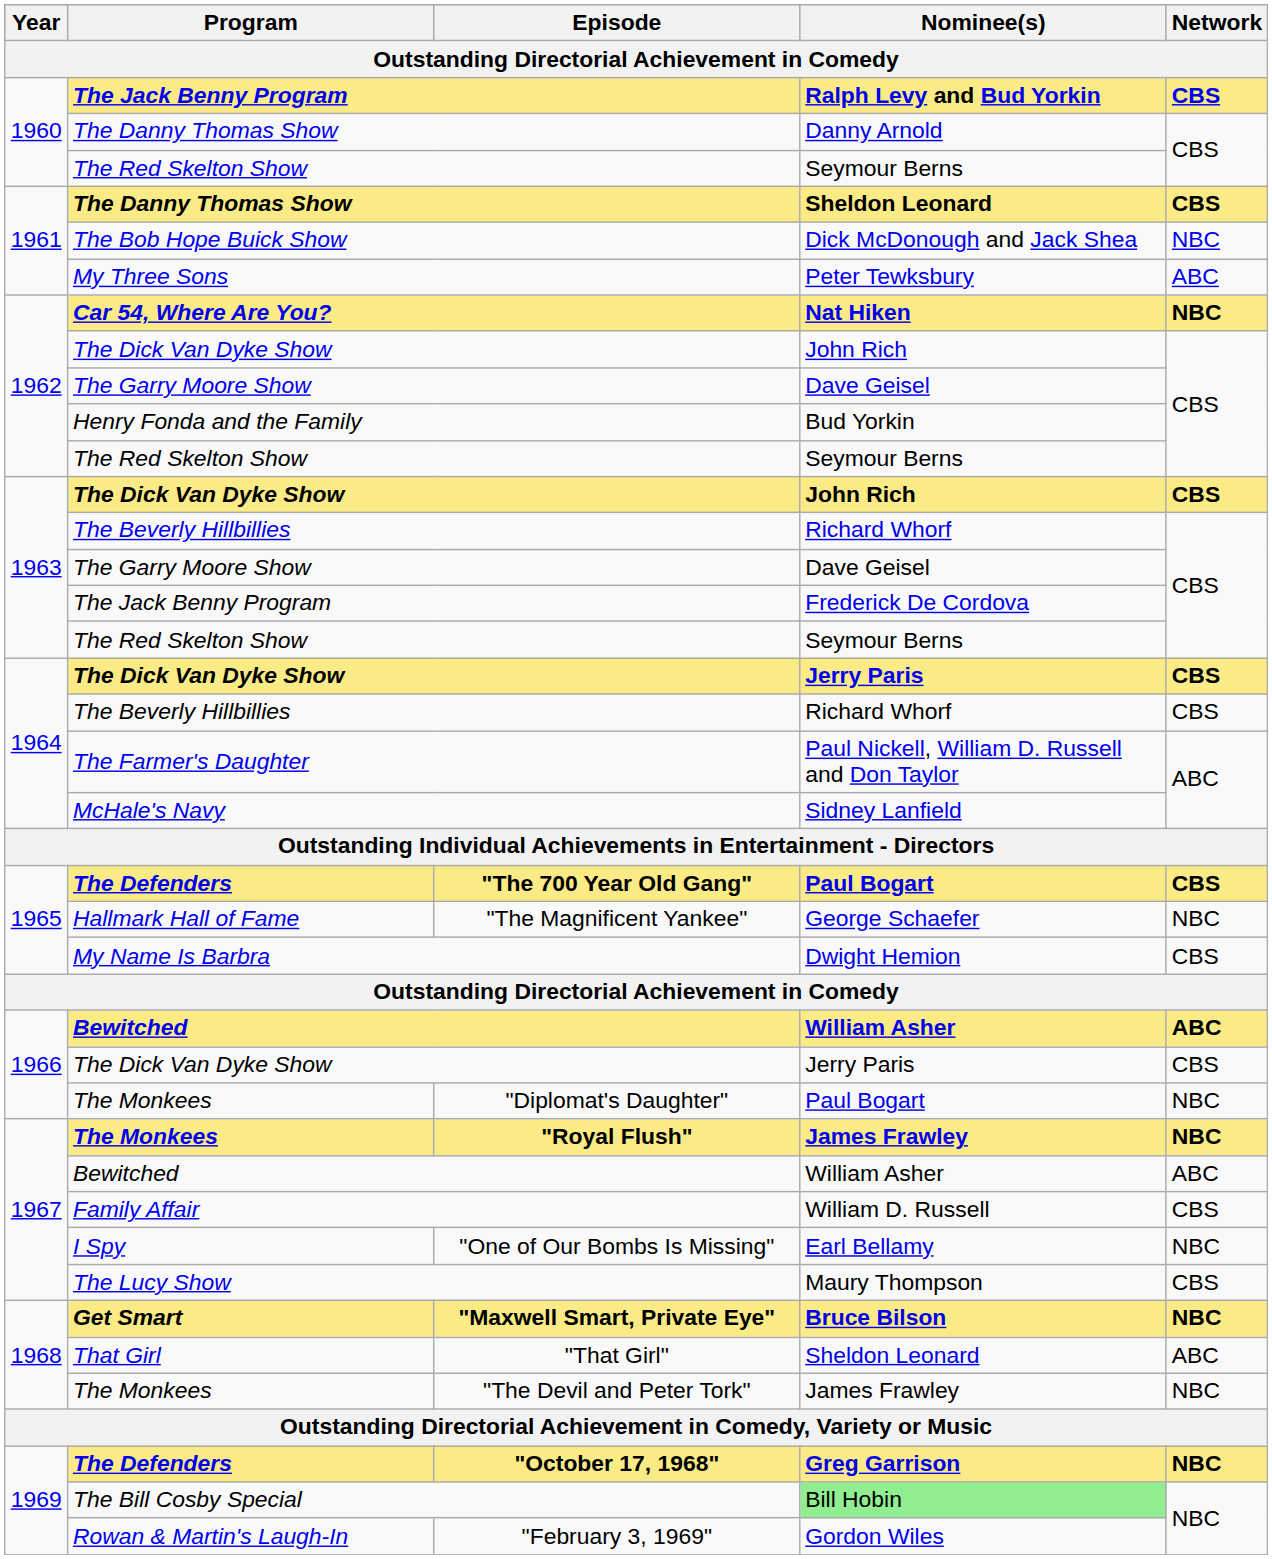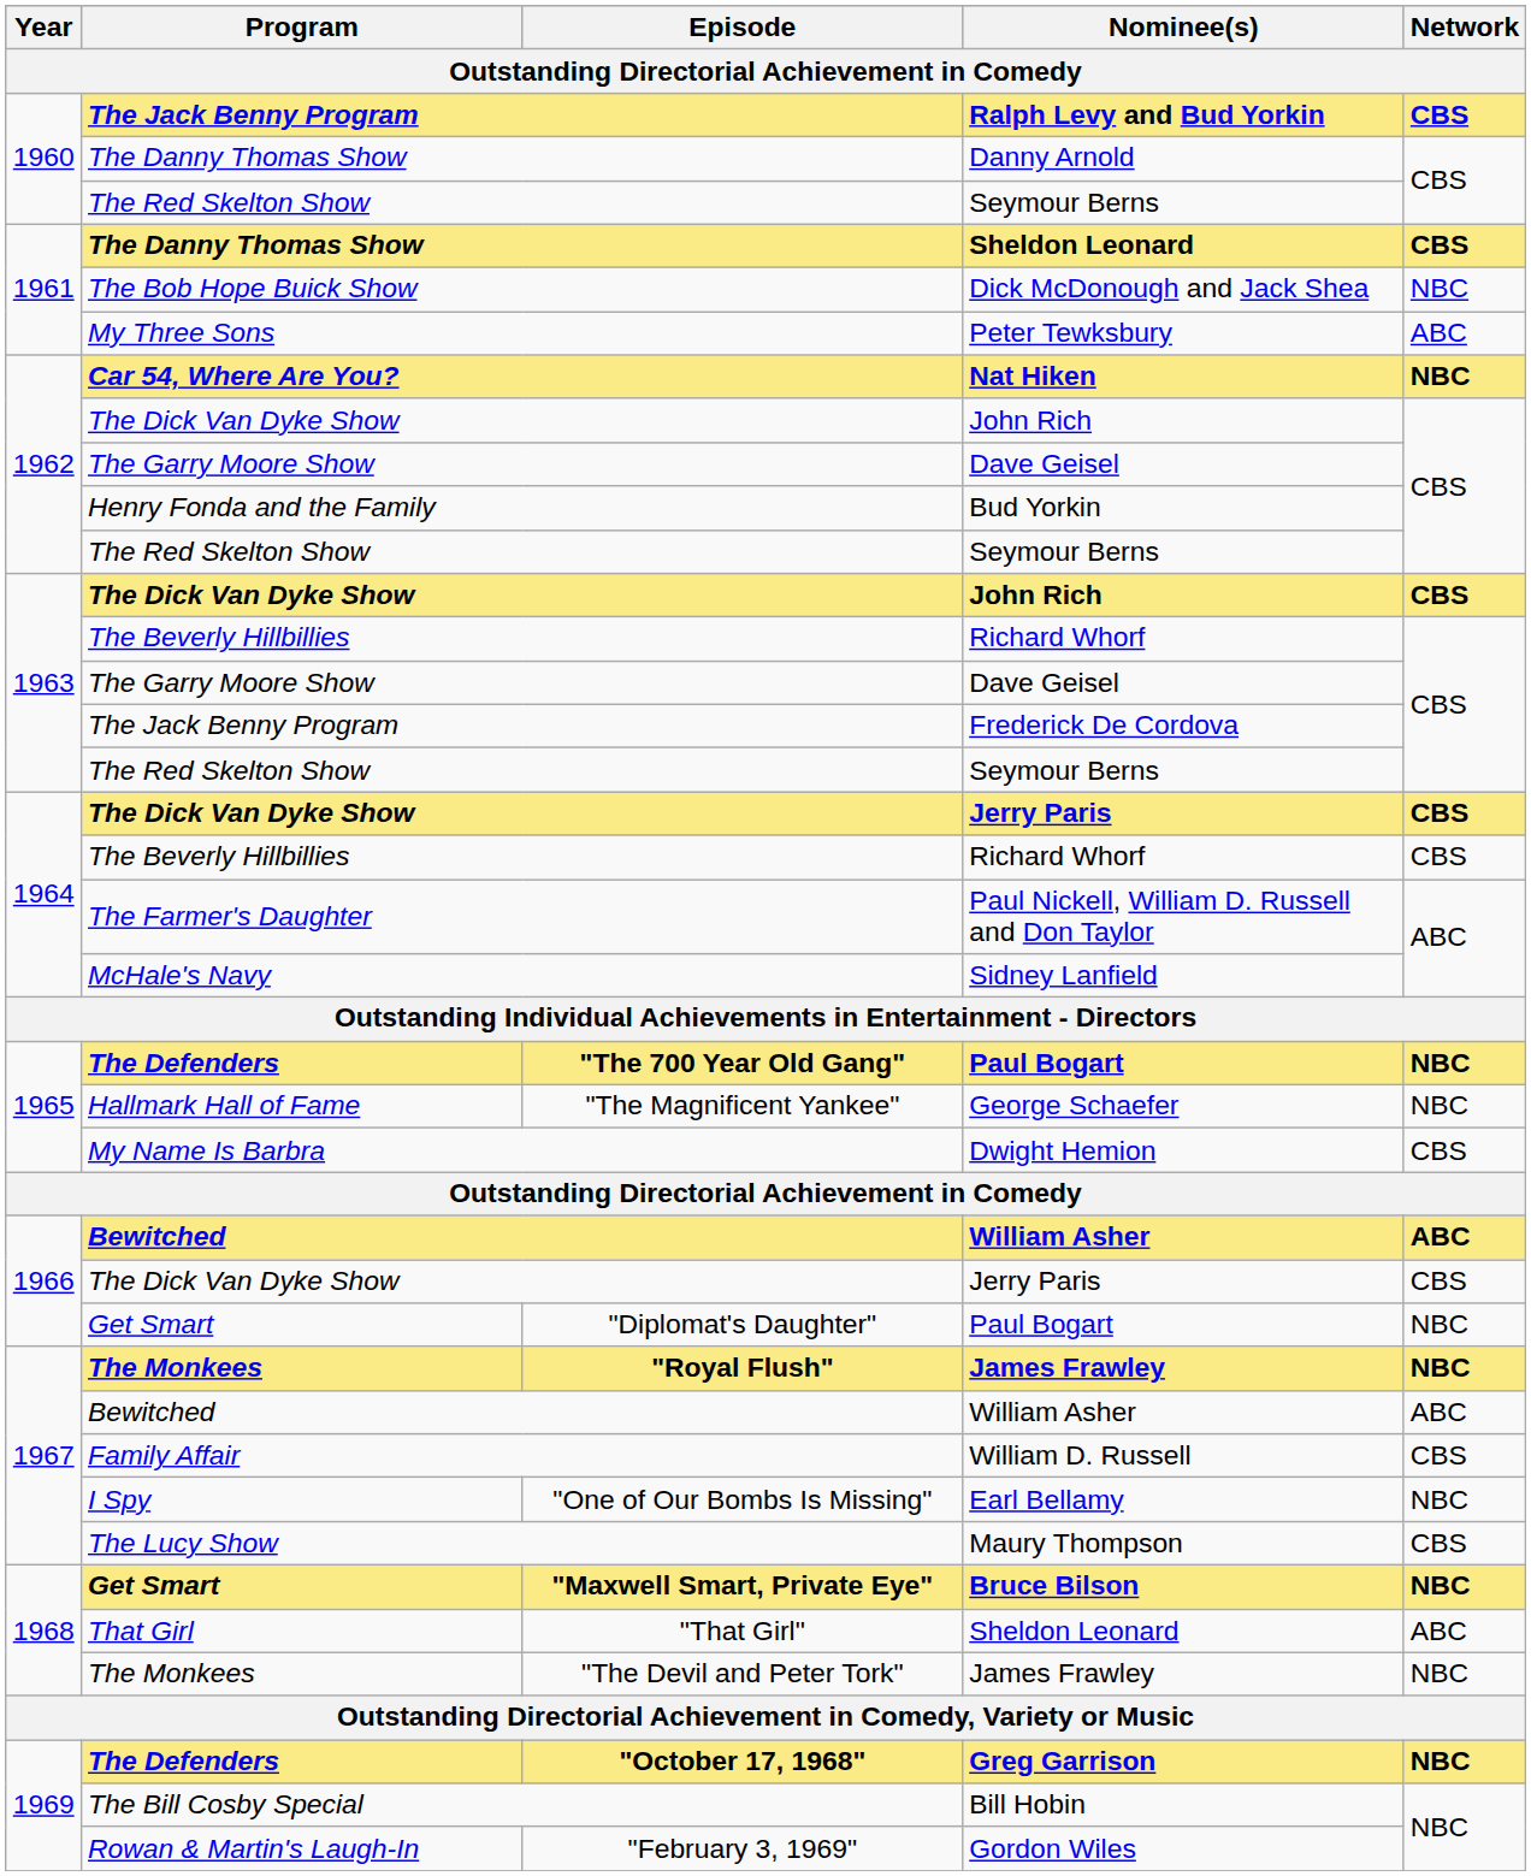"The 700 Year Old Gang" | Network: CBS -> NBC
"Diplomat's Daughter" | Program: The Monkees -> Get Smart
The Bill Cosby Special | Nominee(s): lightgreen background -> no background
